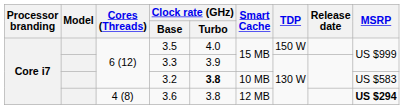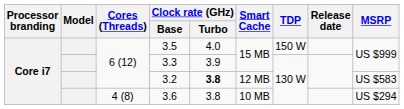3.2 | Smart Cache: 10 MB -> 12 MB
3.6 | Smart Cache: 12 MB -> 10 MB
3.6 | MSRP: bold -> normal
